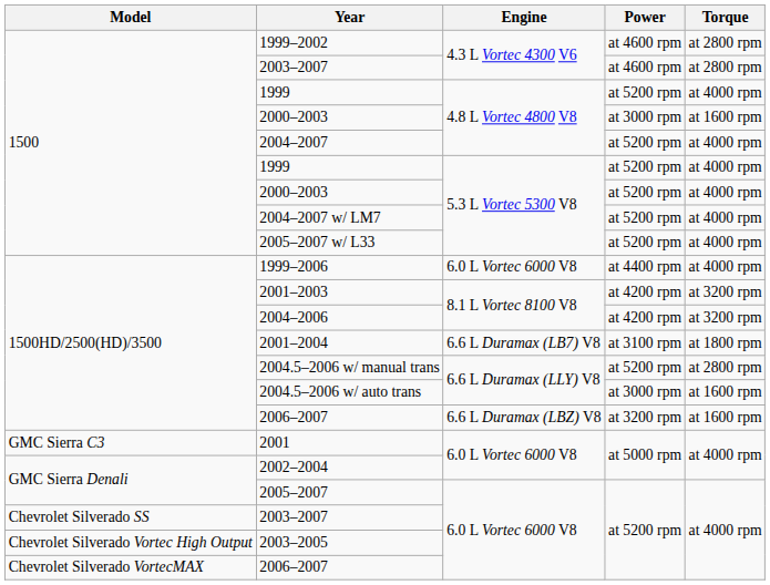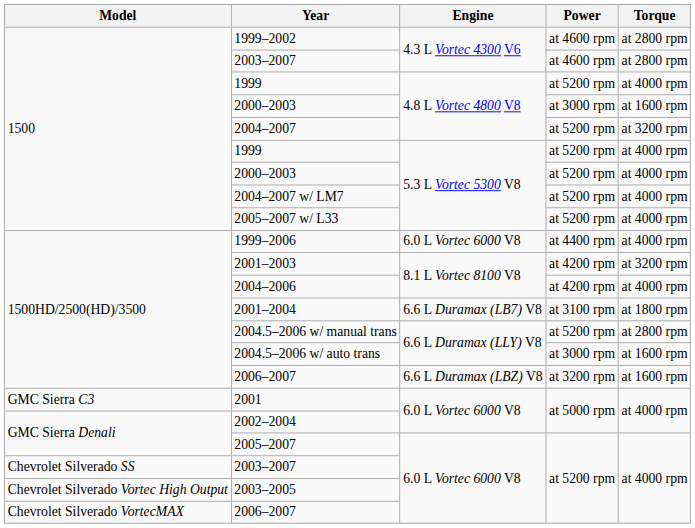2004–2007 | Torque: at 4000 rpm -> at 3200 rpm
2004–2006 | Torque: at 3200 rpm -> at 4000 rpm
